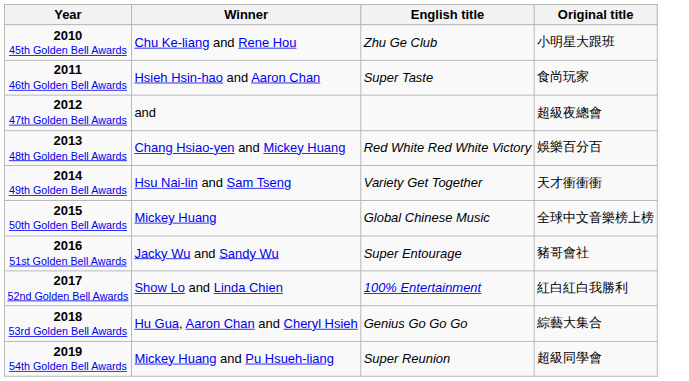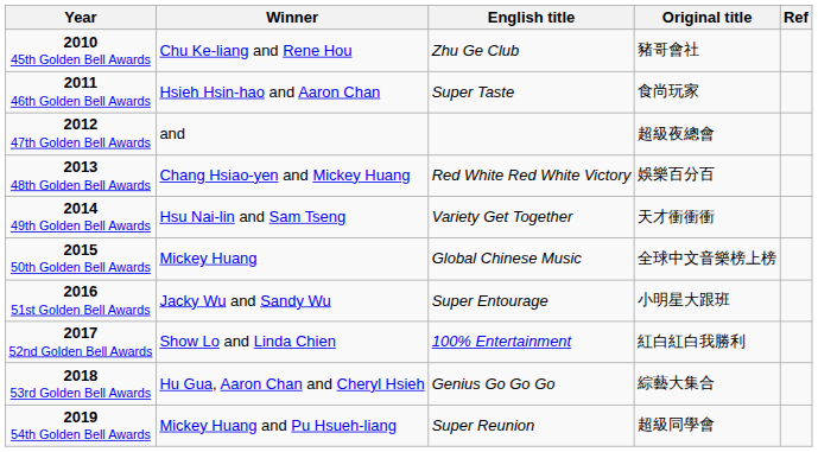+ column: Ref
2010 45th Golden Bell Awards | Original title: 小明星大跟班 -> 豬哥會社
2016 51st Golden Bell Awards | Original title: 豬哥會社 -> 小明星大跟班
